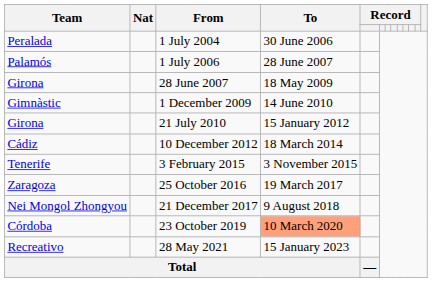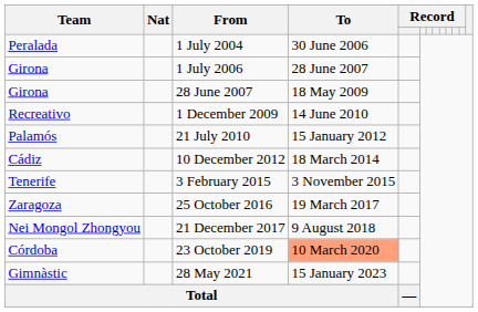1 July 2006 | Team: Palamós -> Girona
1 December 2009 | Team: Gimnàstic -> Recreativo
21 July 2010 | Team: Girona -> Palamós
28 May 2021 | Team: Recreativo -> Gimnàstic
